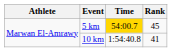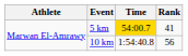5 km | Rank: 45 -> 41
10 km | Rank: 41 -> 56
